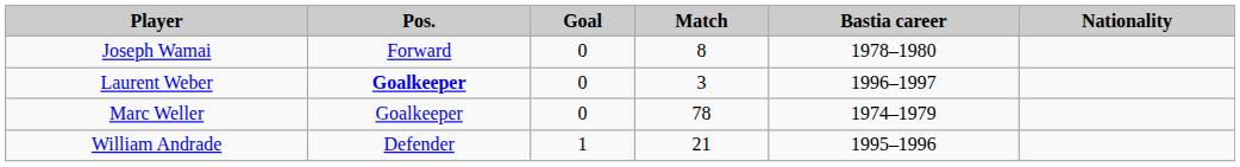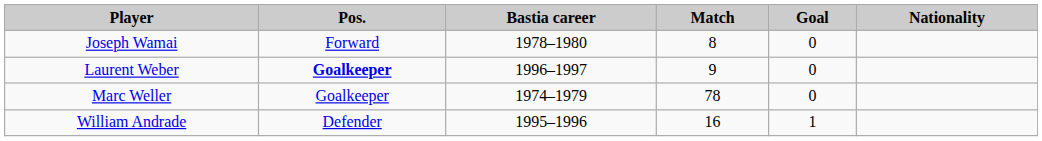columns swapped: Bastia career <-> Goal
Laurent Weber | Match: 3 -> 9
William Andrade | Match: 21 -> 16
